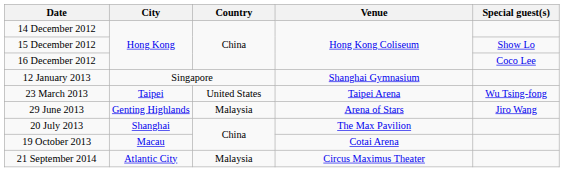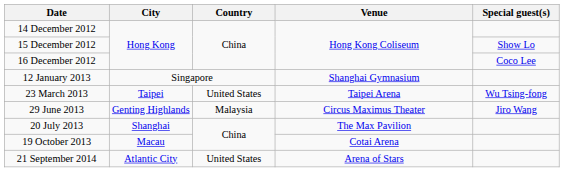29 June 2013 | Venue: Arena of Stars -> Circus Maximus Theater
21 September 2014 | Country: Malaysia -> United States
21 September 2014 | Venue: Circus Maximus Theater -> Arena of Stars
